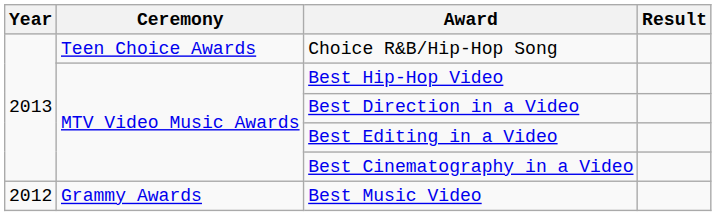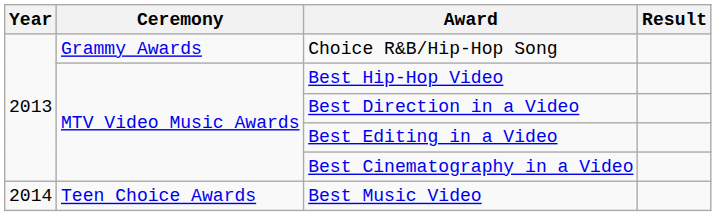Choice R&B/Hip-Hop Song | Ceremony: Teen Choice Awards -> Grammy Awards
Best Music Video | Year: 2012 -> 2014
Best Music Video | Ceremony: Grammy Awards -> Teen Choice Awards
